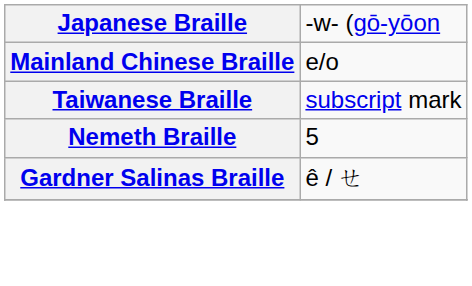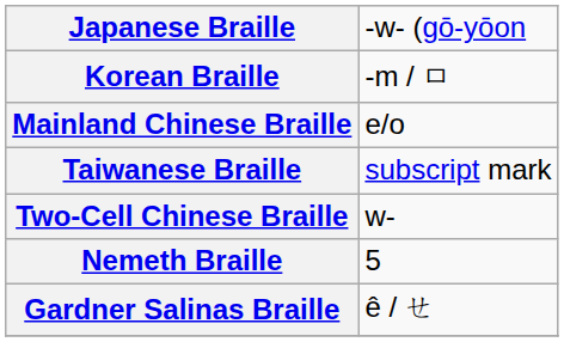+ row: Korean Braille | -m / ㅁ
+ row: Two-Cell Chinese Braille | w-
